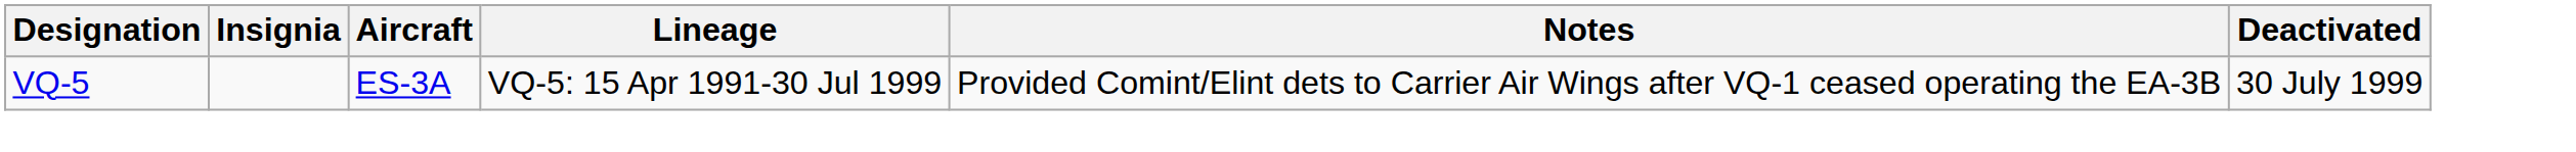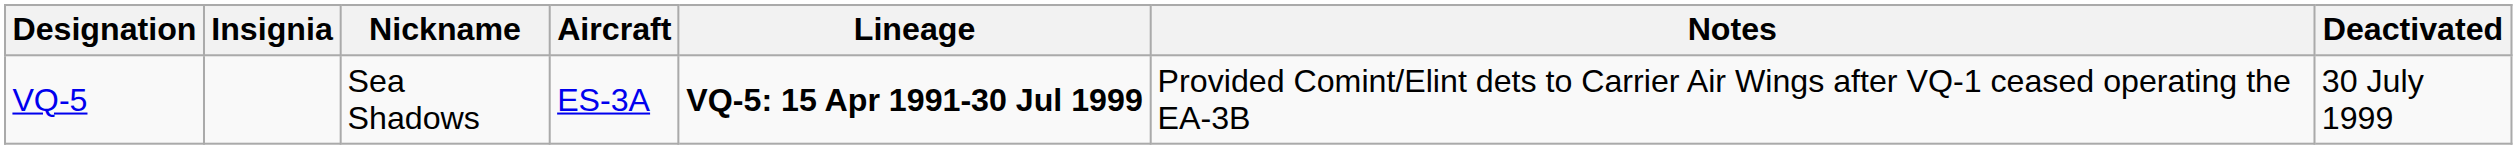+ column: Nickname | Sea Shadows
VQ-5 | Lineage: normal -> bold
